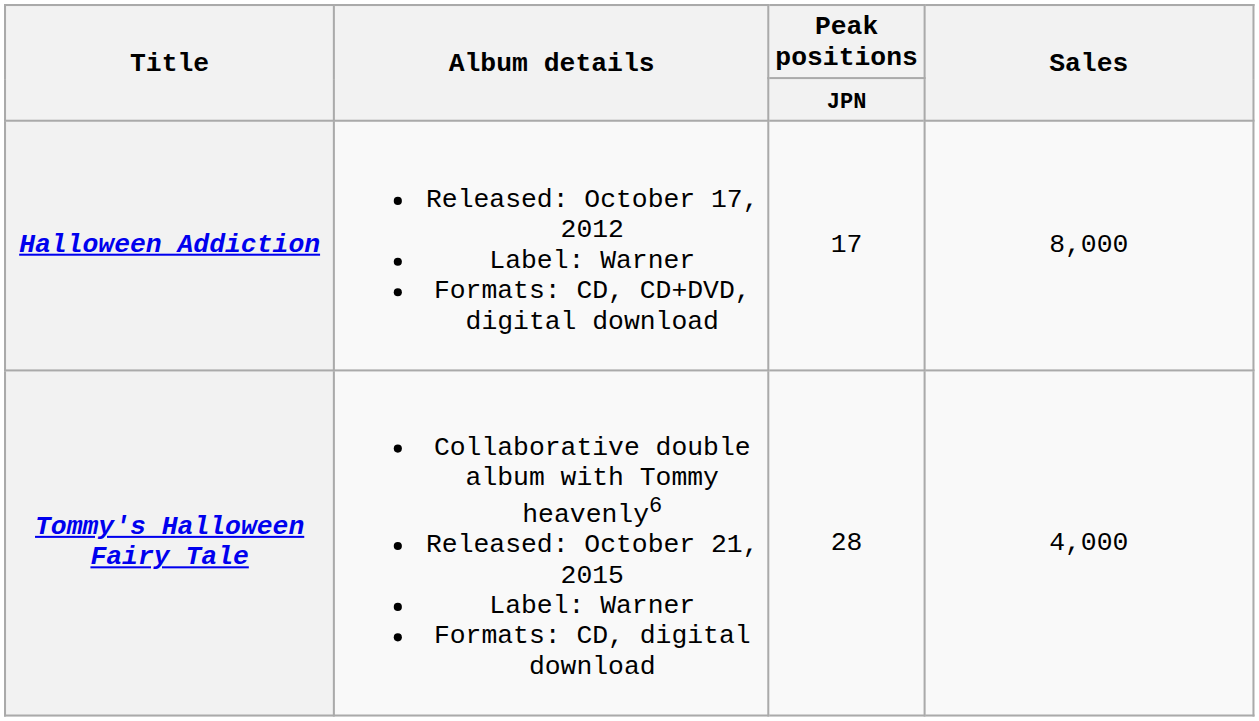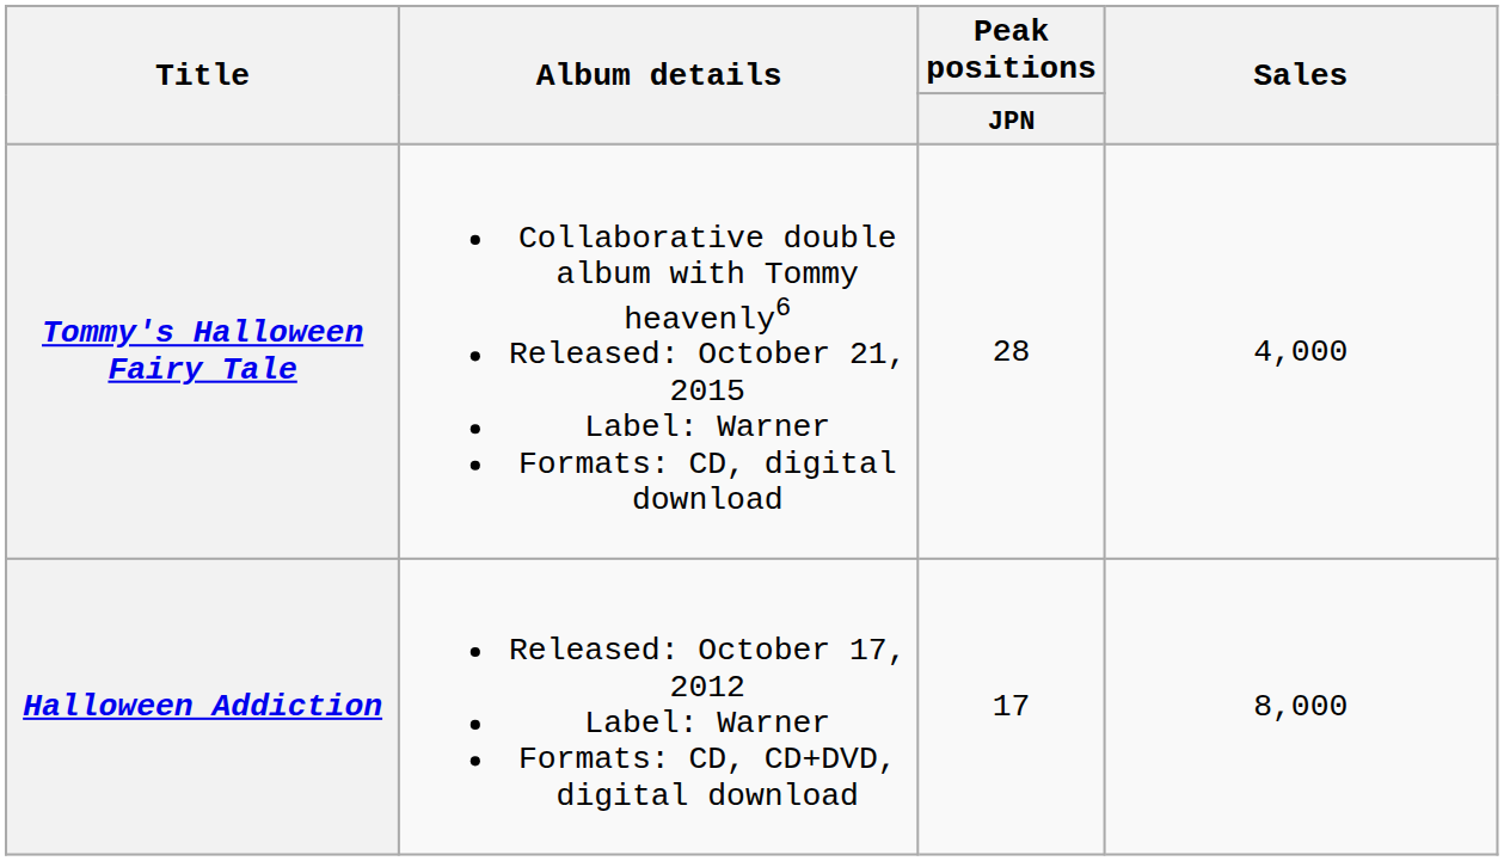rows swapped: Halloween Addiction <-> Tommy's Halloween Fairy Tale
